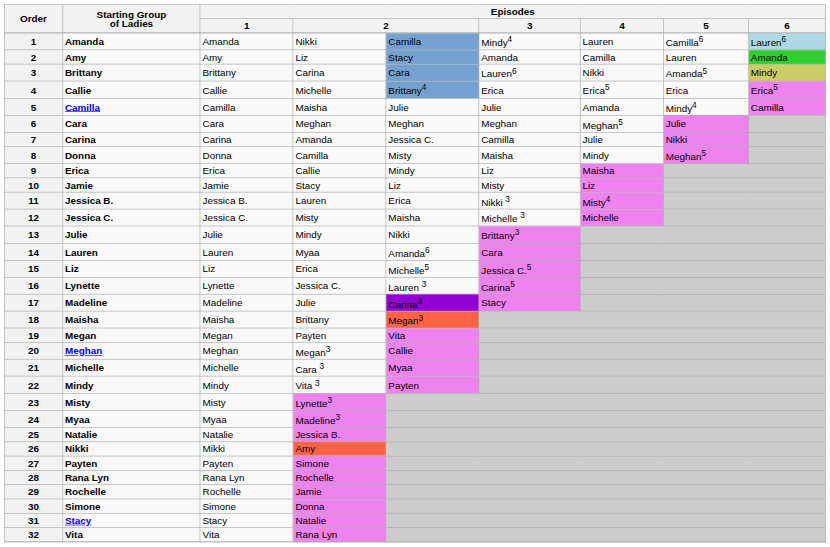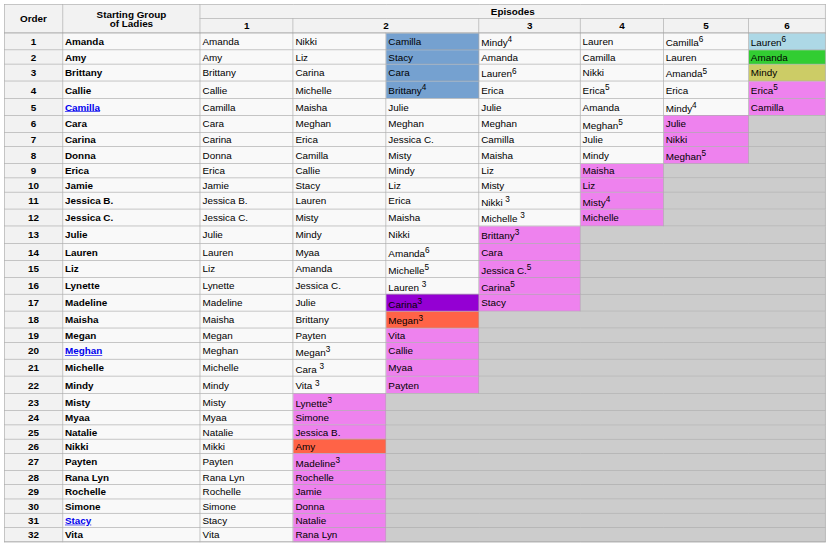7 | column 4: Amanda -> Erica
15 | column 4: Erica -> Amanda
24 | column 4: Madeline3 -> Simone
27 | column 4: Simone -> Madeline3
